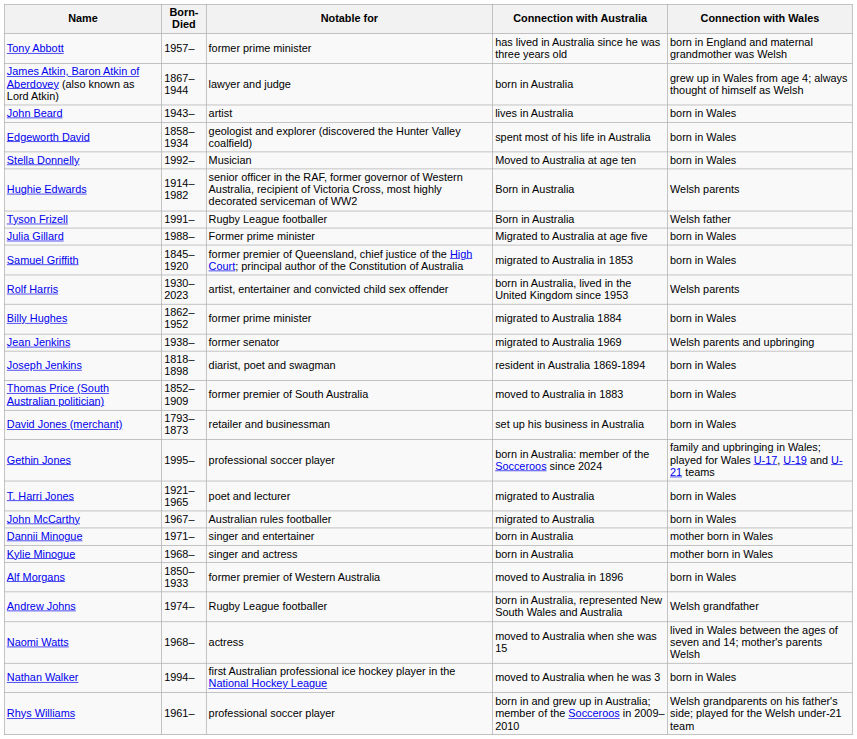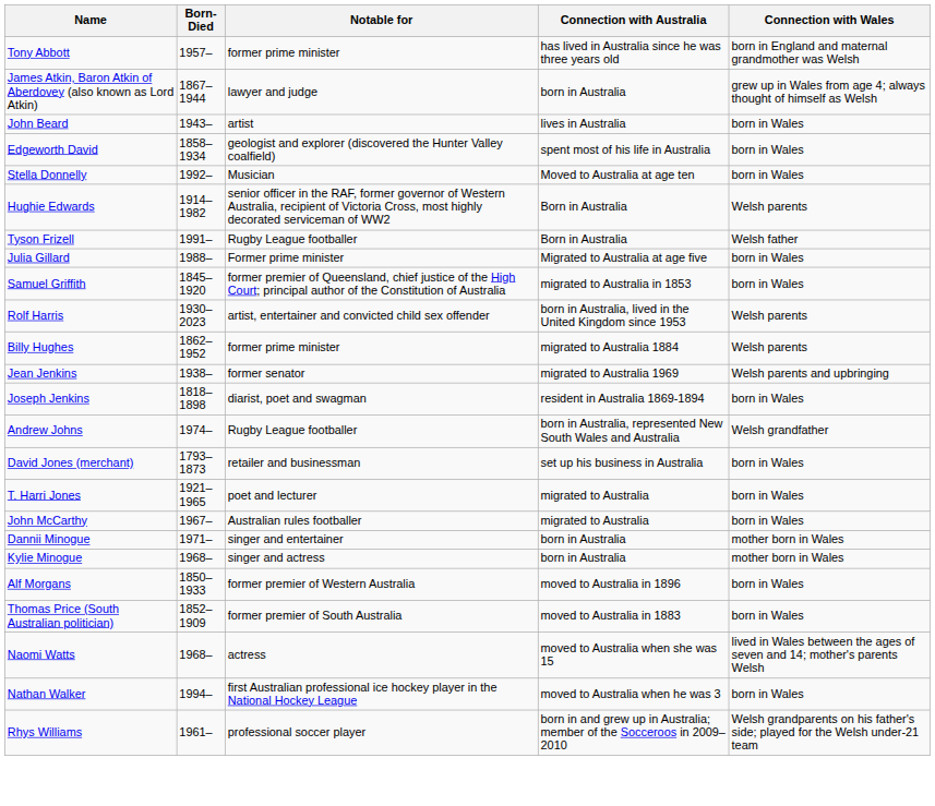Billy Hughes | Connection with Wales: born in Wales -> Welsh parents
rows swapped: Andrew Johns <-> Thomas Price (South Australian politician)
- row: Gethin Jones | 1995– | professional soccer player | born in Australia: member of the Socceroos since 2024 | family and upbringing in Wales; played for Wales U-17, U-19 and U-21 teams
